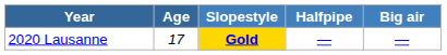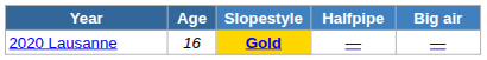2020 Lausanne | Age: 17 -> 16
